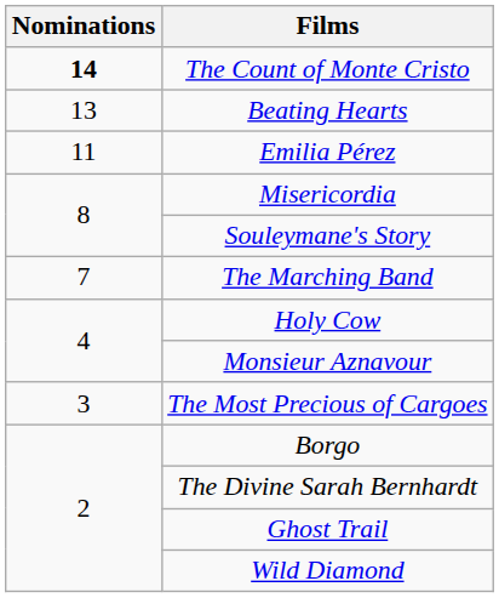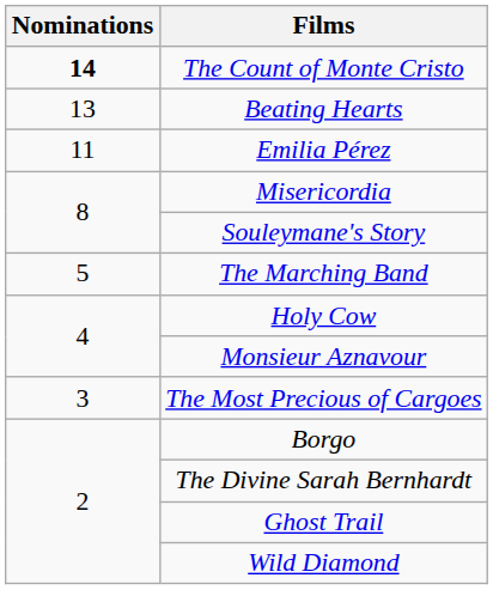The Marching Band | Nominations: 7 -> 5
